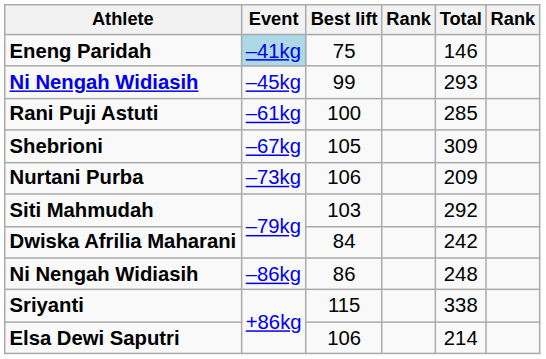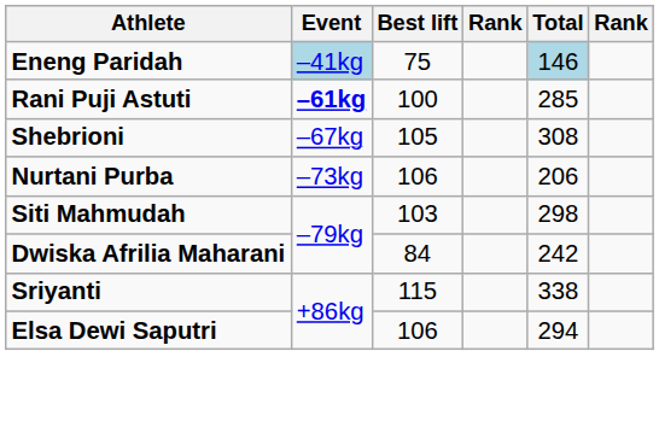Eneng Paridah | Total: no background -> lightblue background
- row: Ni Nengah Widiasih | –45kg | 99 | 293
Rani Puji Astuti | Event: normal -> bold
Shebrioni | Total: 309 -> 308
Nurtani Purba | Total: 209 -> 206
Siti Mahmudah | Total: 292 -> 298
- row: Ni Nengah Widiasih | –86kg | 86 | 248
Elsa Dewi Saputri | Total: 214 -> 294
